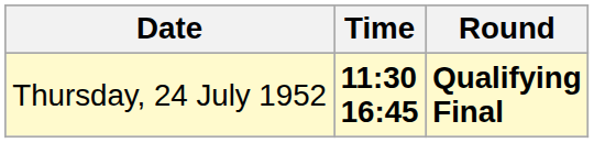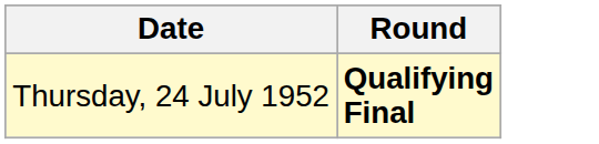- column: Time | 11:30 16:45
